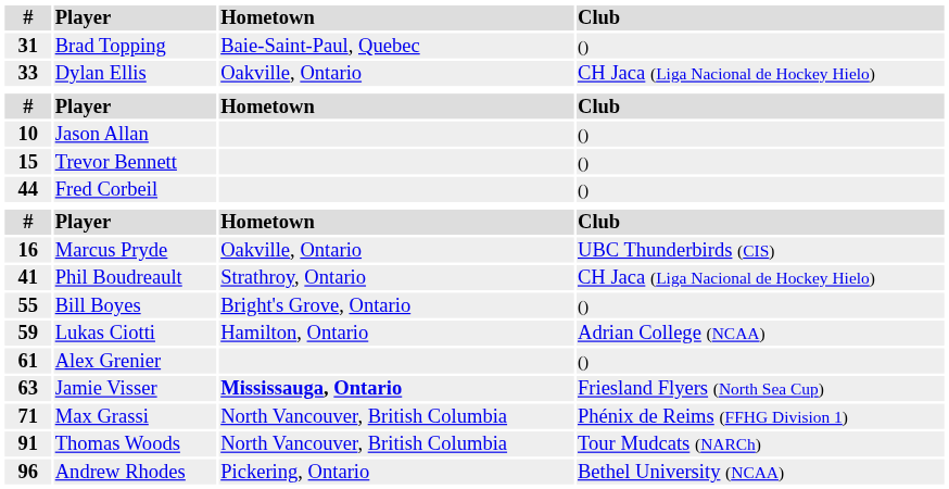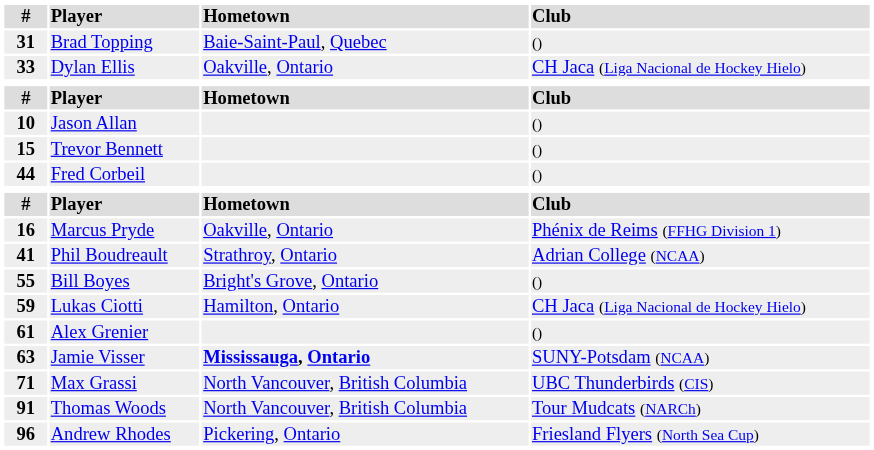Marcus Pryde | Club: UBC Thunderbirds (CIS) -> Phénix de Reims (FFHG Division 1)
Phil Boudreault | Club: CH Jaca (Liga Nacional de Hockey Hielo) -> Adrian College (NCAA)
Lukas Ciotti | Club: Adrian College (NCAA) -> CH Jaca (Liga Nacional de Hockey Hielo)
Jamie Visser | Club: Friesland Flyers (North Sea Cup) -> SUNY-Potsdam (NCAA)
Max Grassi | Club: Phénix de Reims (FFHG Division 1) -> UBC Thunderbirds (CIS)
Andrew Rhodes | Club: Bethel University (NCAA) -> Friesland Flyers (North Sea Cup)
